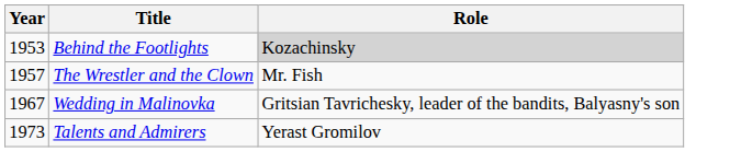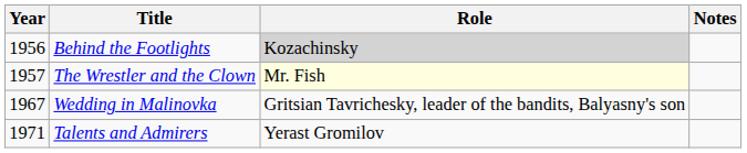+ column: Notes
Behind the Footlights | Year: 1953 -> 1956
The Wrestler and the Clown | Role: no background -> lightyellow background
Talents and Admirers | Year: 1973 -> 1971
